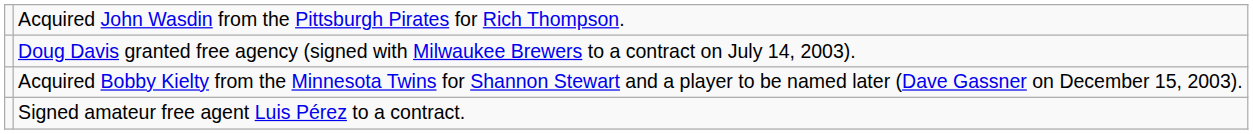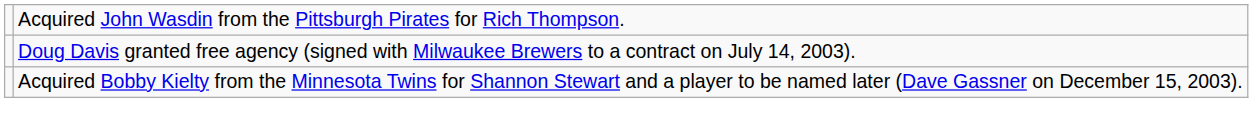- row: Signed amateur free agent Luis Pérez to a contract.
